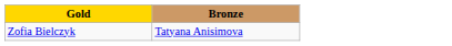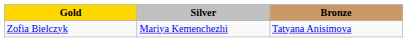+ column: Silver | Mariya Kemenchezhi
